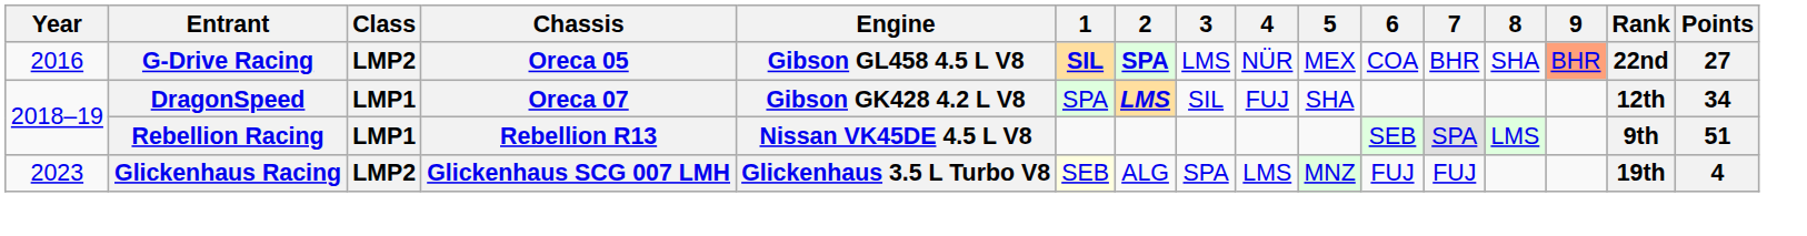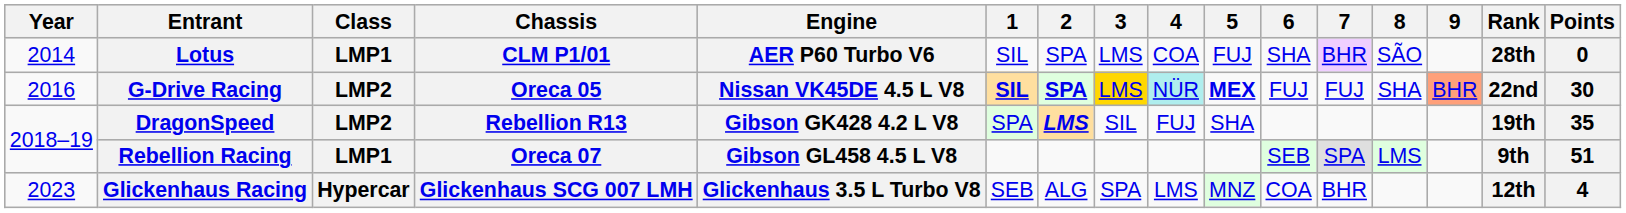+ row: 2014 | Lotus | LMP1 | CLM P1/01 | AER P60 Turbo V6 | SIL | SPA | LMS | COA | FUJ | SHA | BHR | SÃO | 28th | 0
G-Drive Racing | Engine: Gibson GL458 4.5 L V8 -> Nissan VK45DE 4.5 L V8
G-Drive Racing | 3: no background -> gold background
G-Drive Racing | 4: no background -> paleturquoise background
G-Drive Racing | 5: normal -> bold
G-Drive Racing | 6: COA -> FUJ
G-Drive Racing | 7: BHR -> FUJ
G-Drive Racing | Points: 27 -> 30
DragonSpeed | Class: LMP1 -> LMP2
DragonSpeed | Chassis: Oreca 07 -> Rebellion R13
DragonSpeed | Rank: 12th -> 19th
DragonSpeed | Points: 34 -> 35
Rebellion Racing | Chassis: Rebellion R13 -> Oreca 07
Rebellion Racing | Engine: Nissan VK45DE 4.5 L V8 -> Gibson GL458 4.5 L V8
Glickenhaus Racing | Class: LMP2 -> Hypercar
Glickenhaus Racing | 1: lightyellow background -> no background
Glickenhaus Racing | 6: FUJ -> COA
Glickenhaus Racing | 7: FUJ -> BHR
Glickenhaus Racing | Rank: 19th -> 12th
